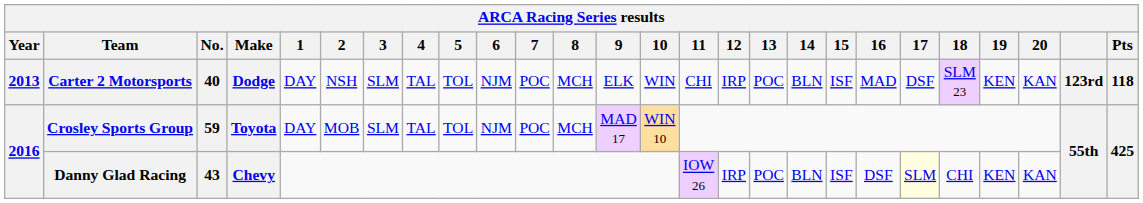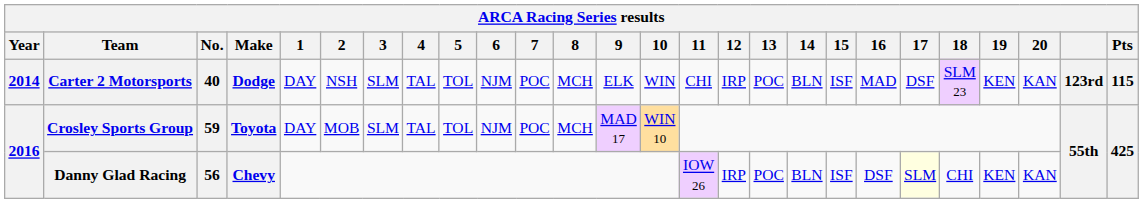Carter 2 Motorsports | Year: 2013 -> 2014
Carter 2 Motorsports | Pts: 118 -> 115
Danny Glad Racing | No.: 43 -> 56
